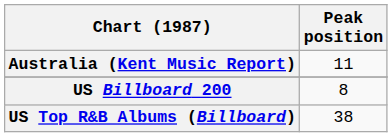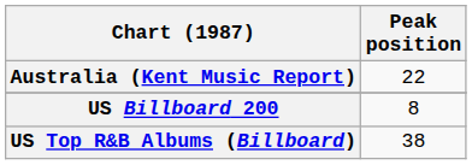Australia (Kent Music Report) | Peak position: 11 -> 22
